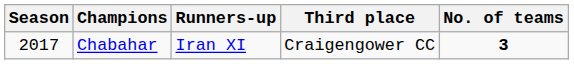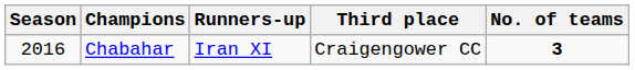Chabahar | Season: 2017 -> 2016
